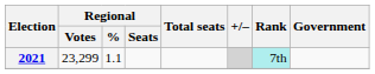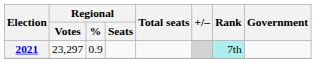2021 | Regional / Votes: 23,299 -> 23,297
2021 | Regional / %: 1.1 -> 0.9
